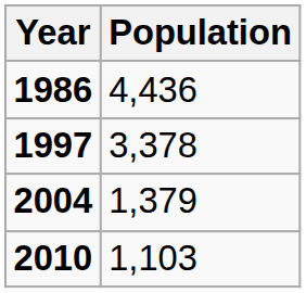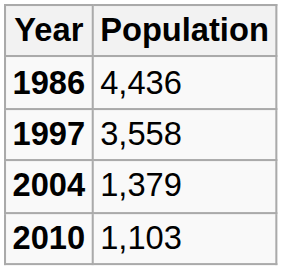1997 | Population: 3,378 -> 3,558
